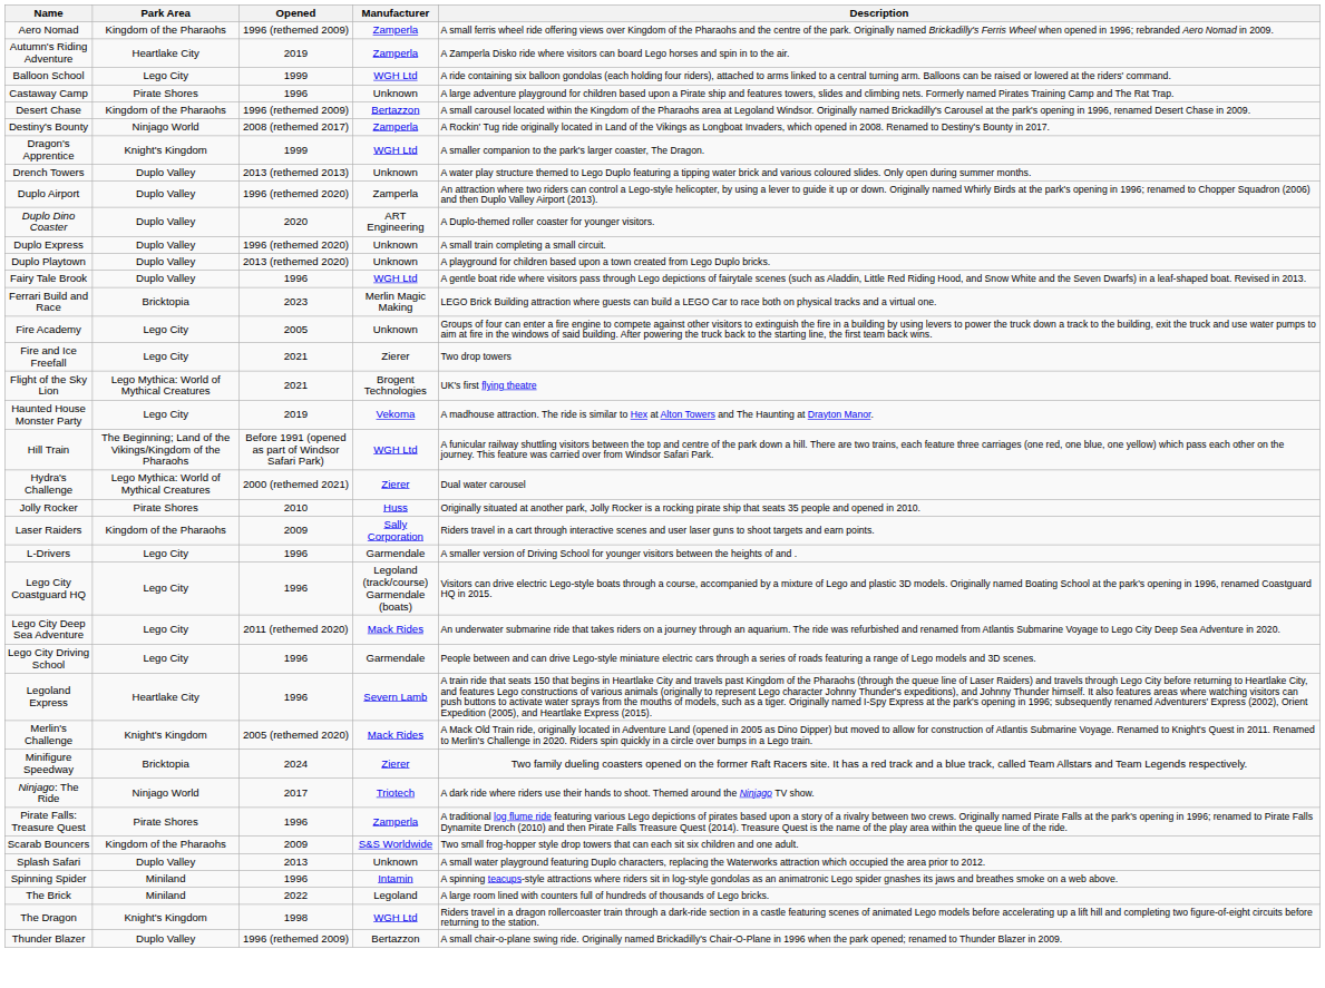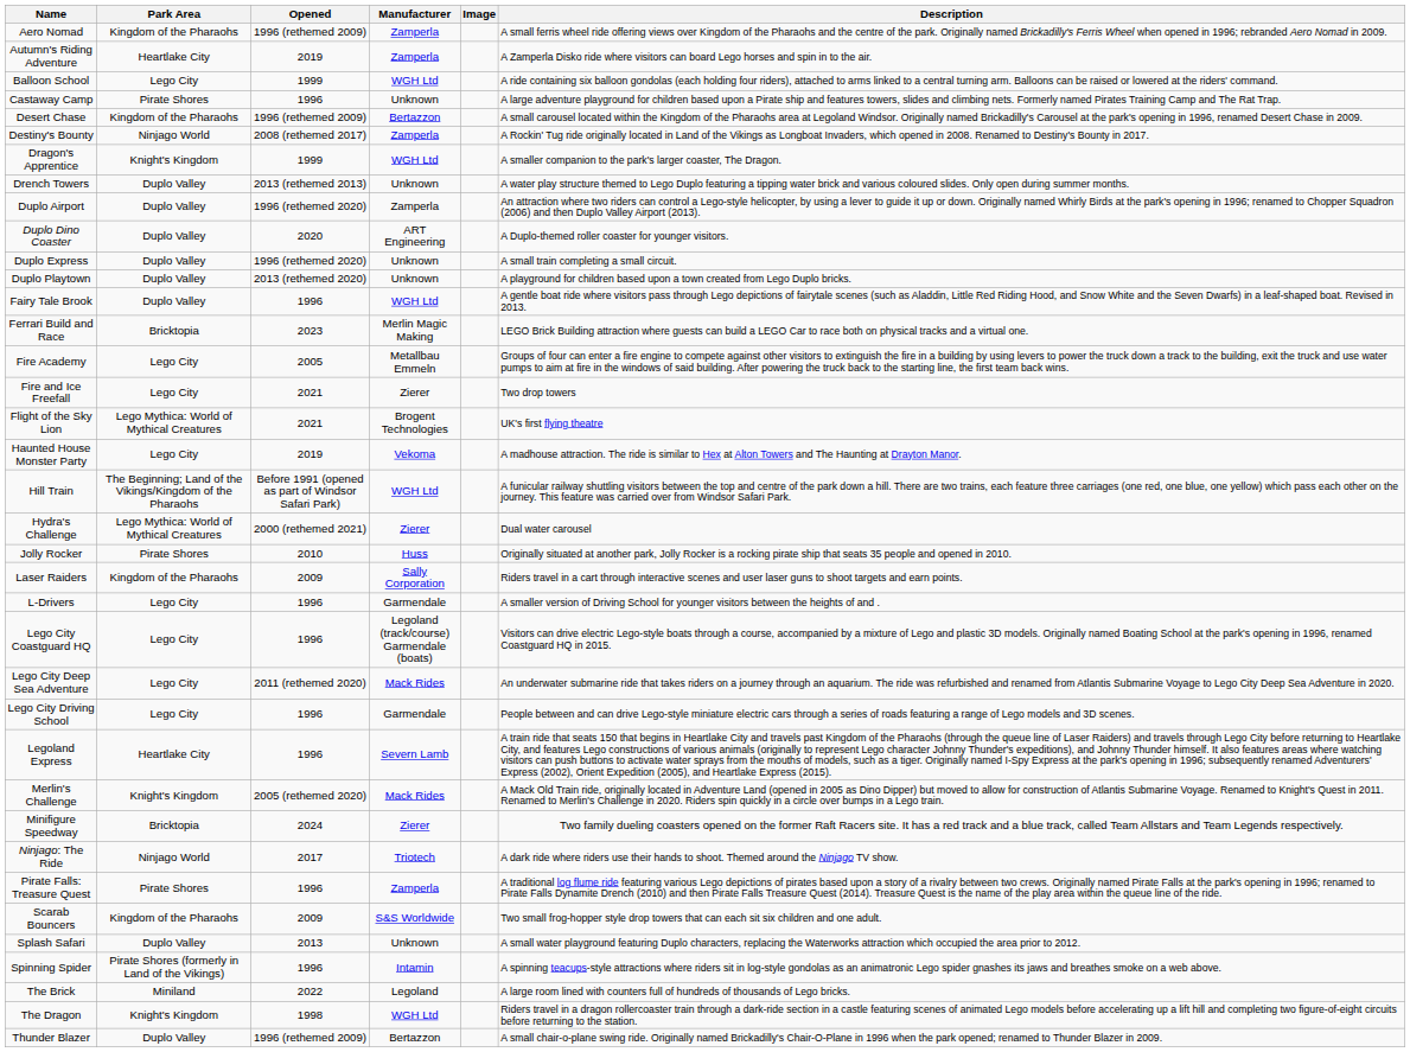+ column: Image
Fire Academy | Manufacturer: Unknown -> Metallbau Emmeln
Spinning Spider | Park Area: Miniland -> Pirate Shores (formerly in Land of the Vikings)
